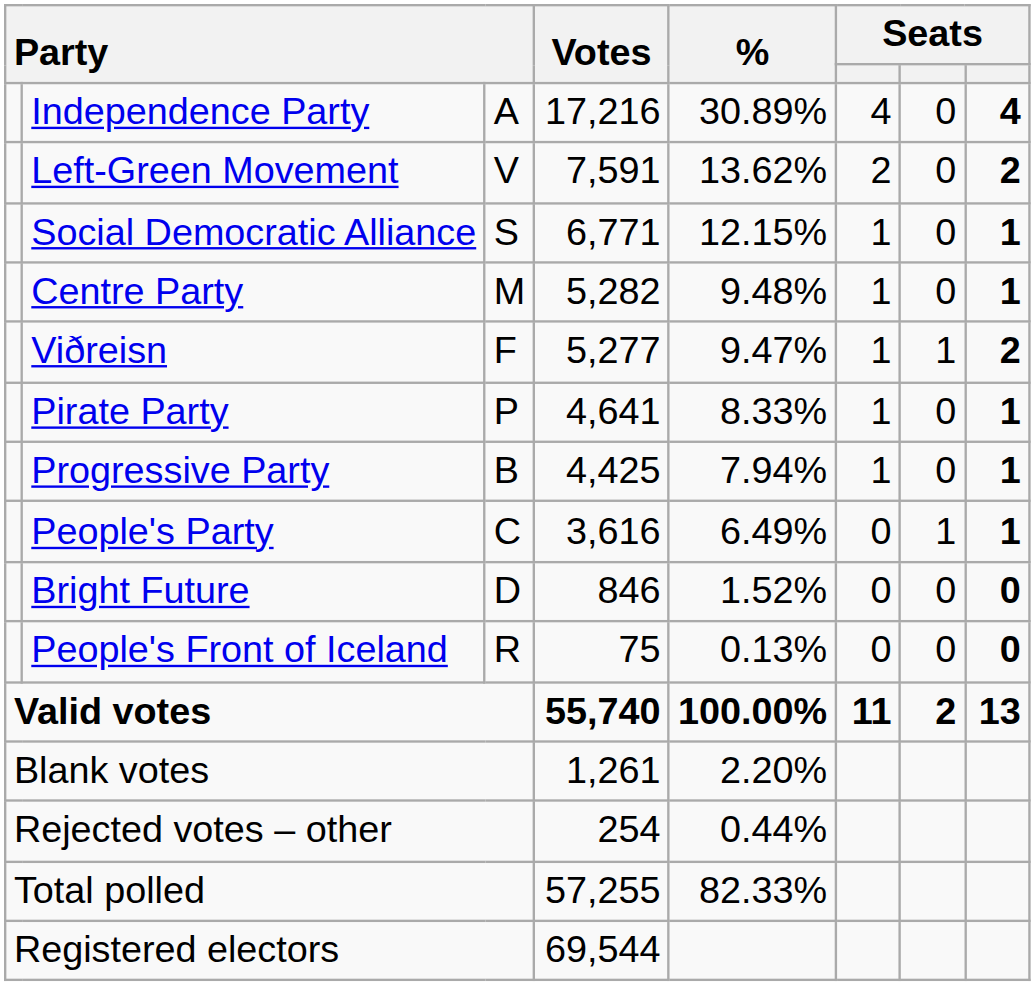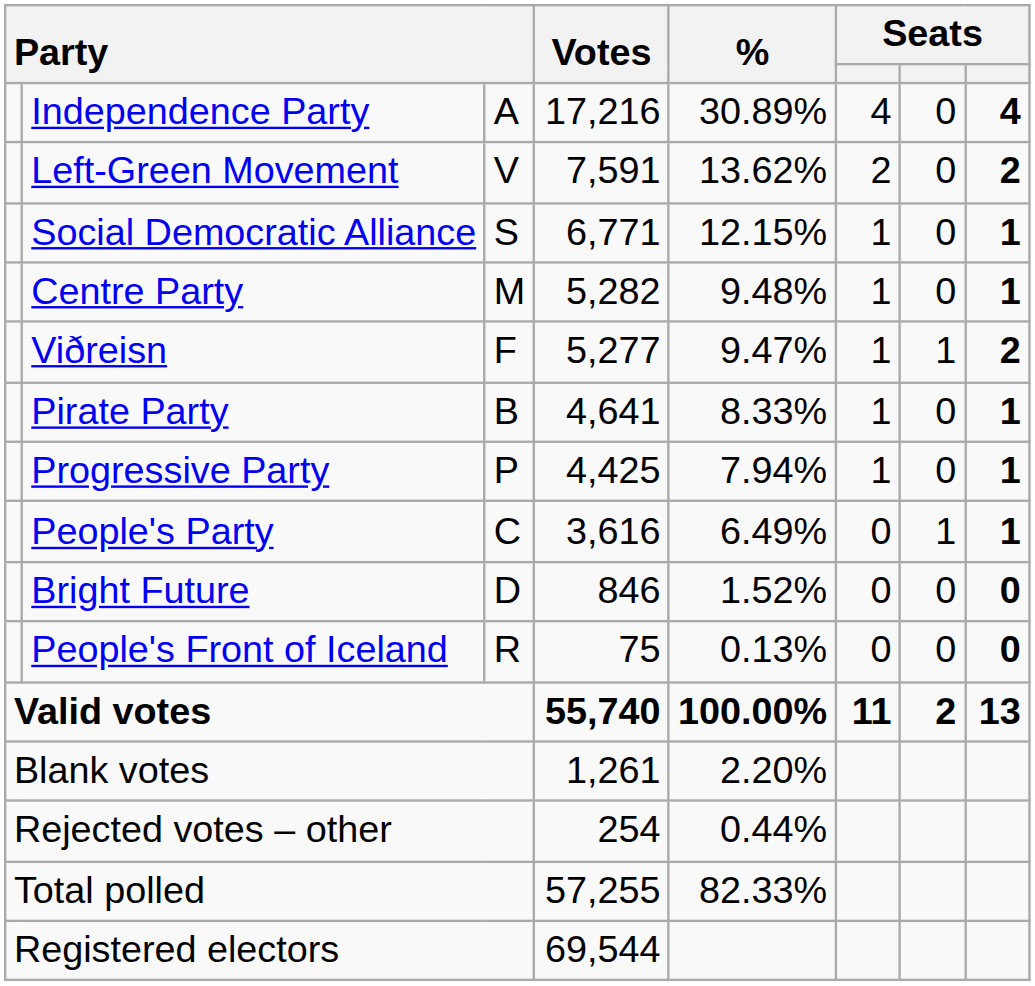Pirate Party | column 3: P -> B
Progressive Party | column 3: B -> P
